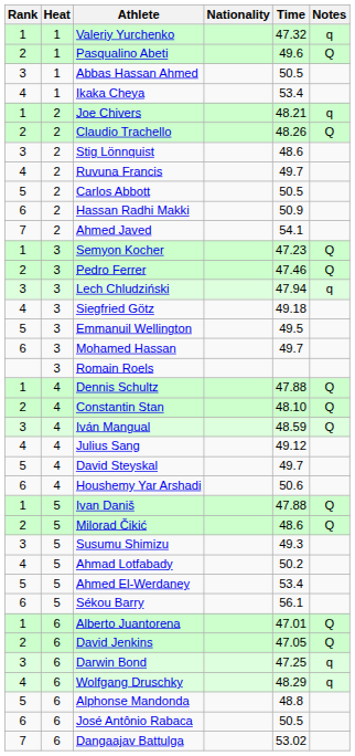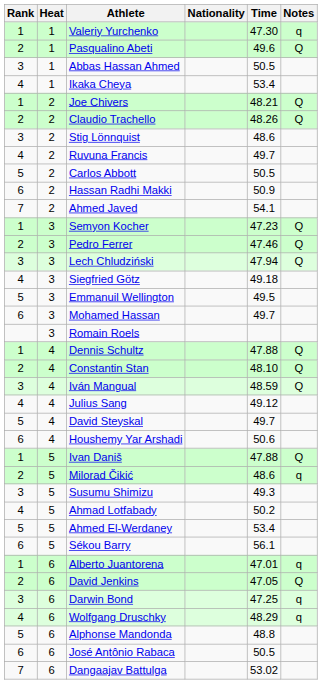Valeriy Yurchenko | Time: 47.32 -> 47.30
Joe Chivers | Notes: q -> Q
Lech Chludziński | Notes: q -> Q
Milorad Čikić | Notes: Q -> q
Alberto Juantorena | Notes: Q -> q
